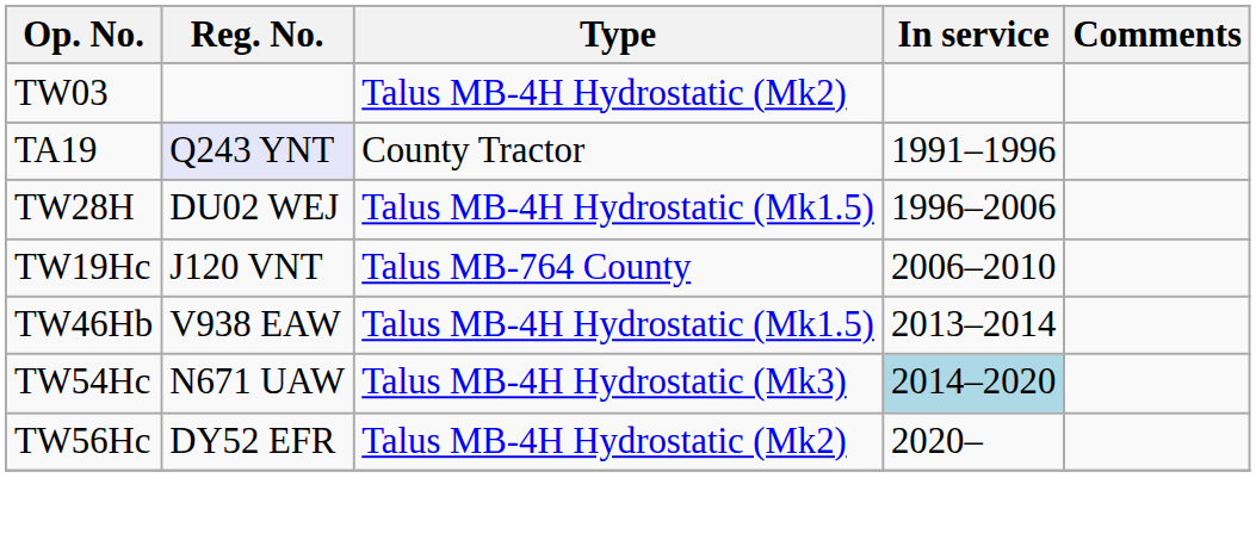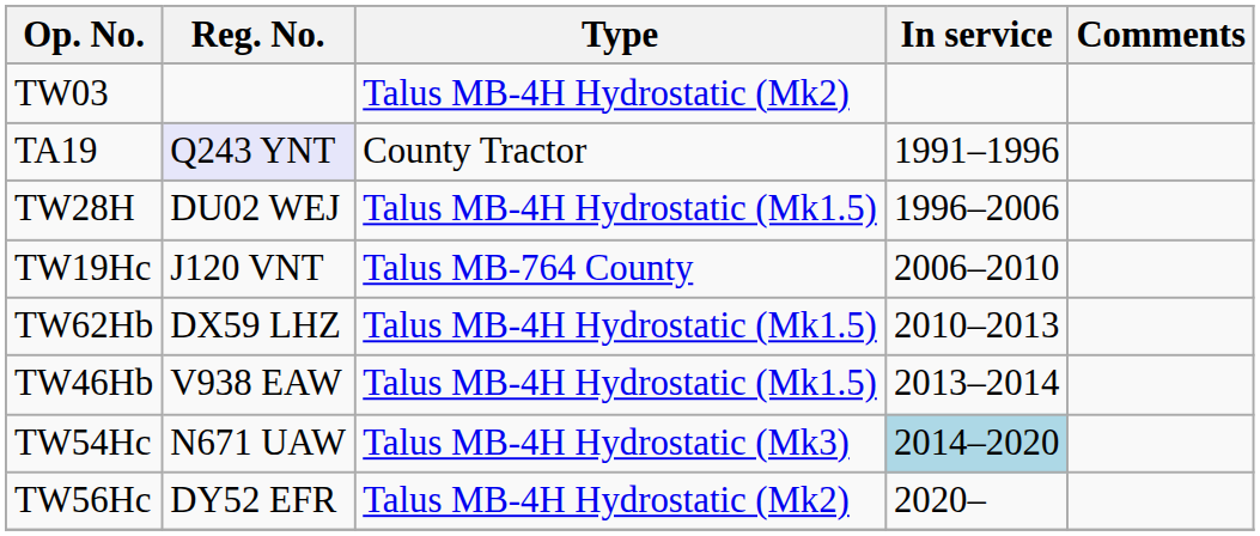+ row: TW62Hb | DX59 LHZ | Talus MB-4H Hydrostatic (Mk1.5) | 2010–2013
